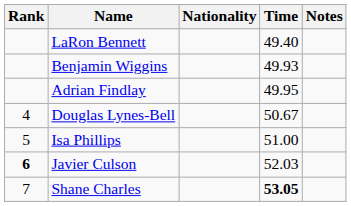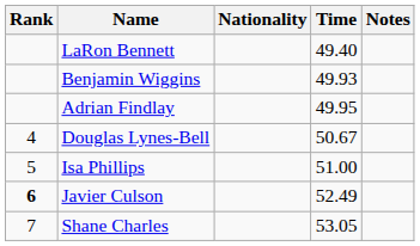Javier Culson | Time: 52.03 -> 52.49
Shane Charles | Time: bold -> normal
